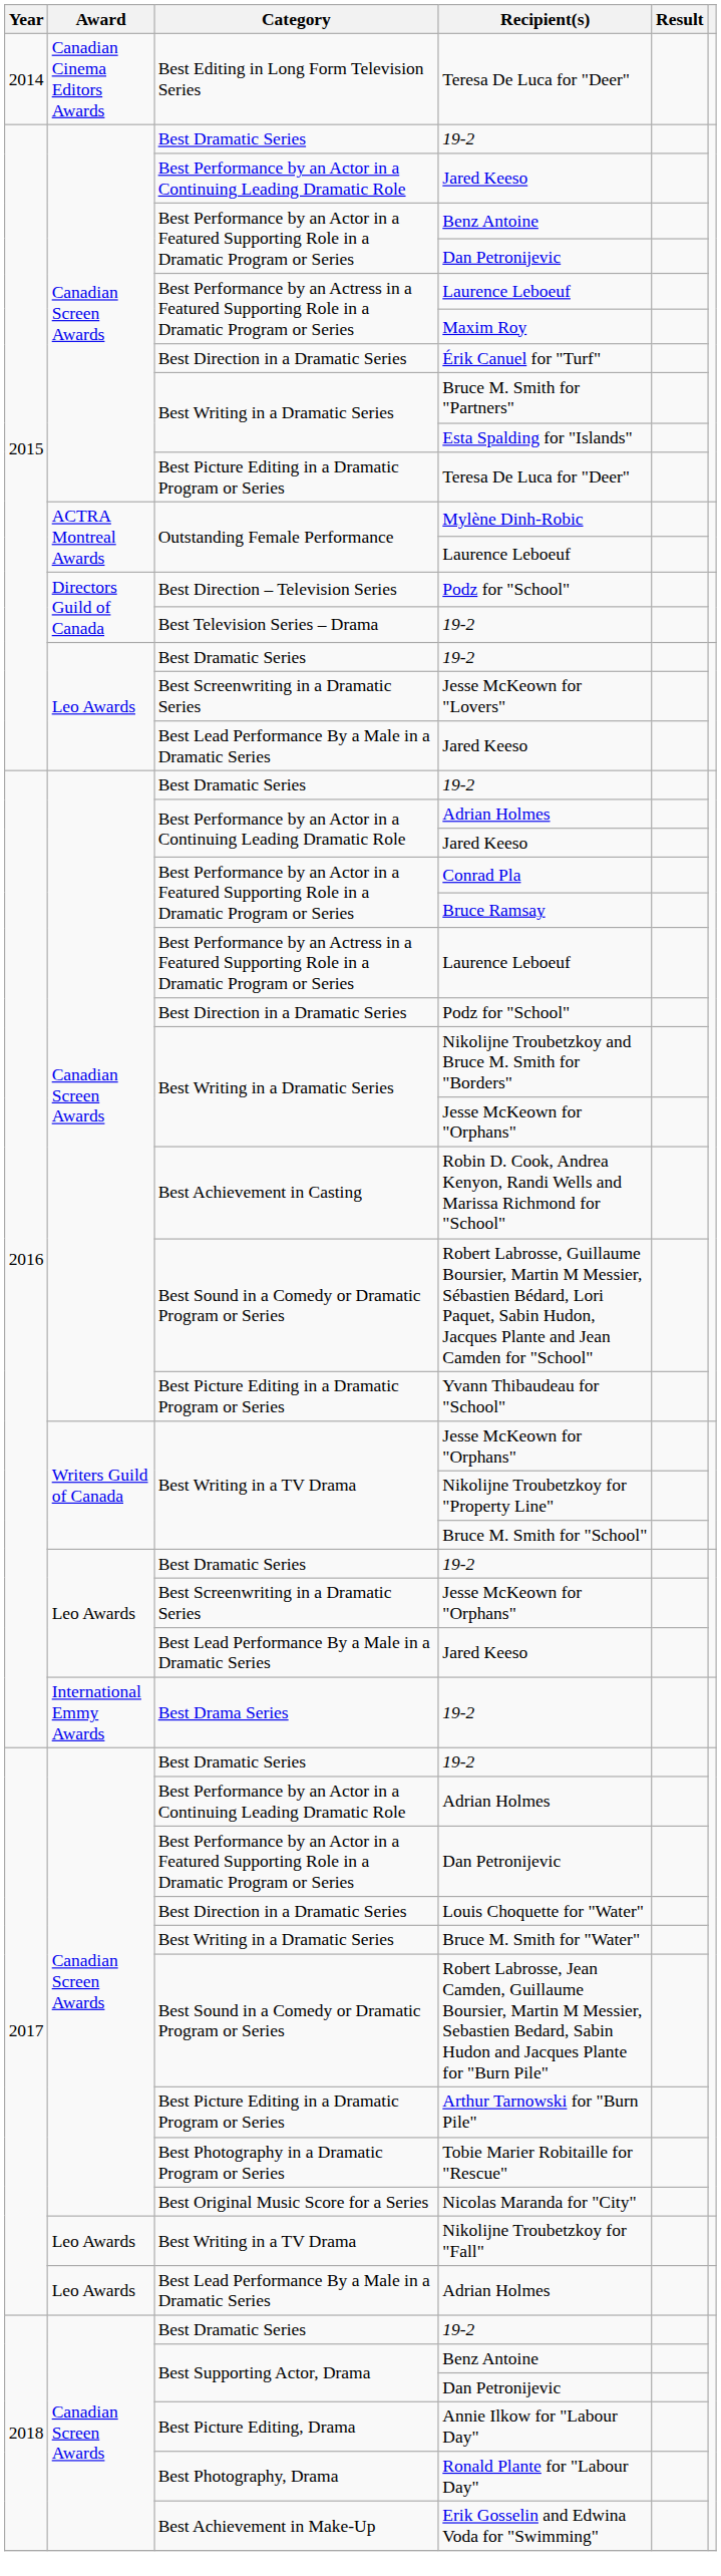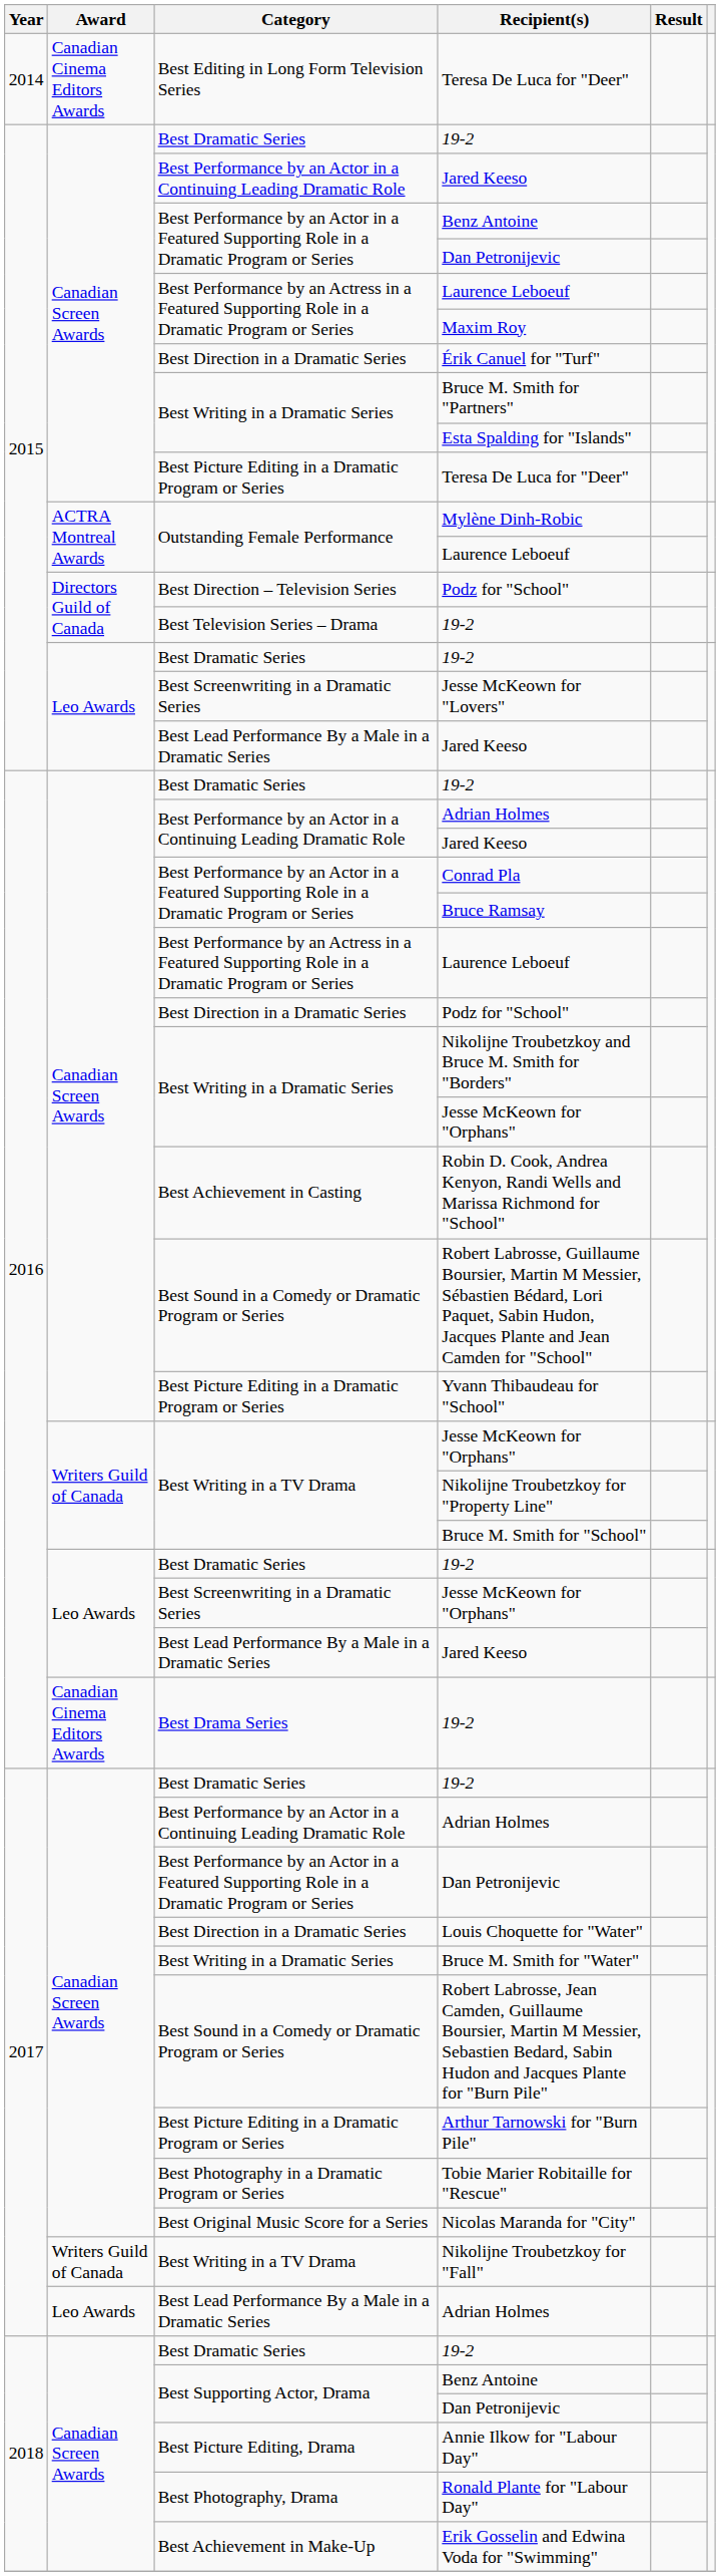Best Drama Series / 19-2 | Award: International Emmy Awards -> Canadian Cinema Editors Awards
Nikolijne Troubetzkoy for "Fall" | Award: Leo Awards -> Writers Guild of Canada
